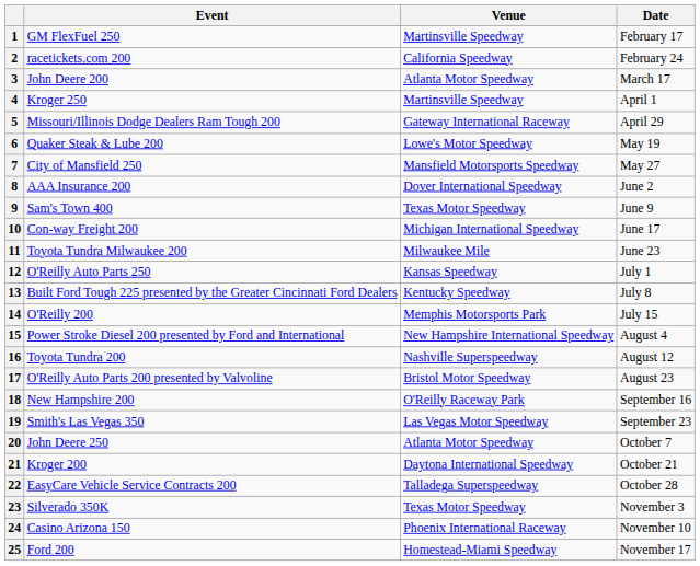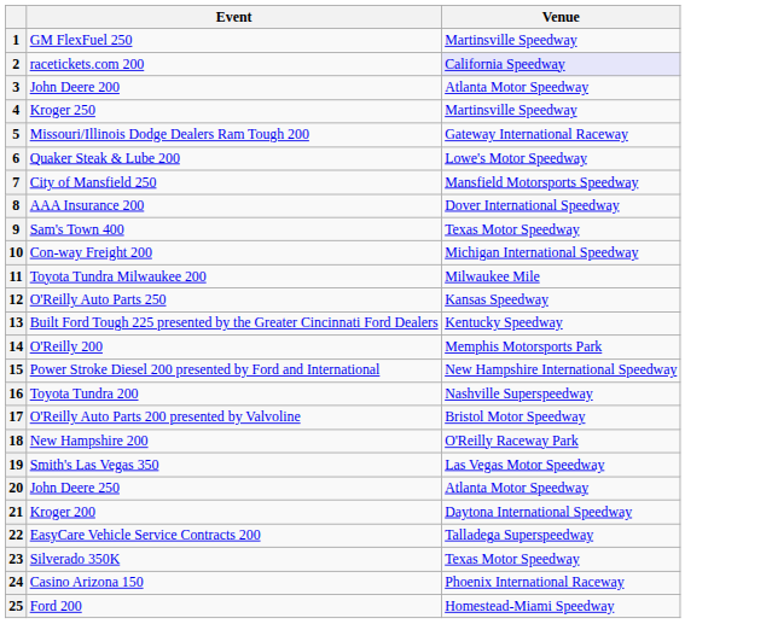- column: Date | February 17 | February 24 | March 17 | April 1 | April 29 | May 19 | May 27 | June 2 | June 9 | June 17 | June 23 | July 1 | July 8 | July 15 | August 4 | August 12 | August 23 | September 16 | September 23 | October 7 | October 21 | October 28 | November 3 | November 10 | November 17
2 | Venue: no background -> lavender background
